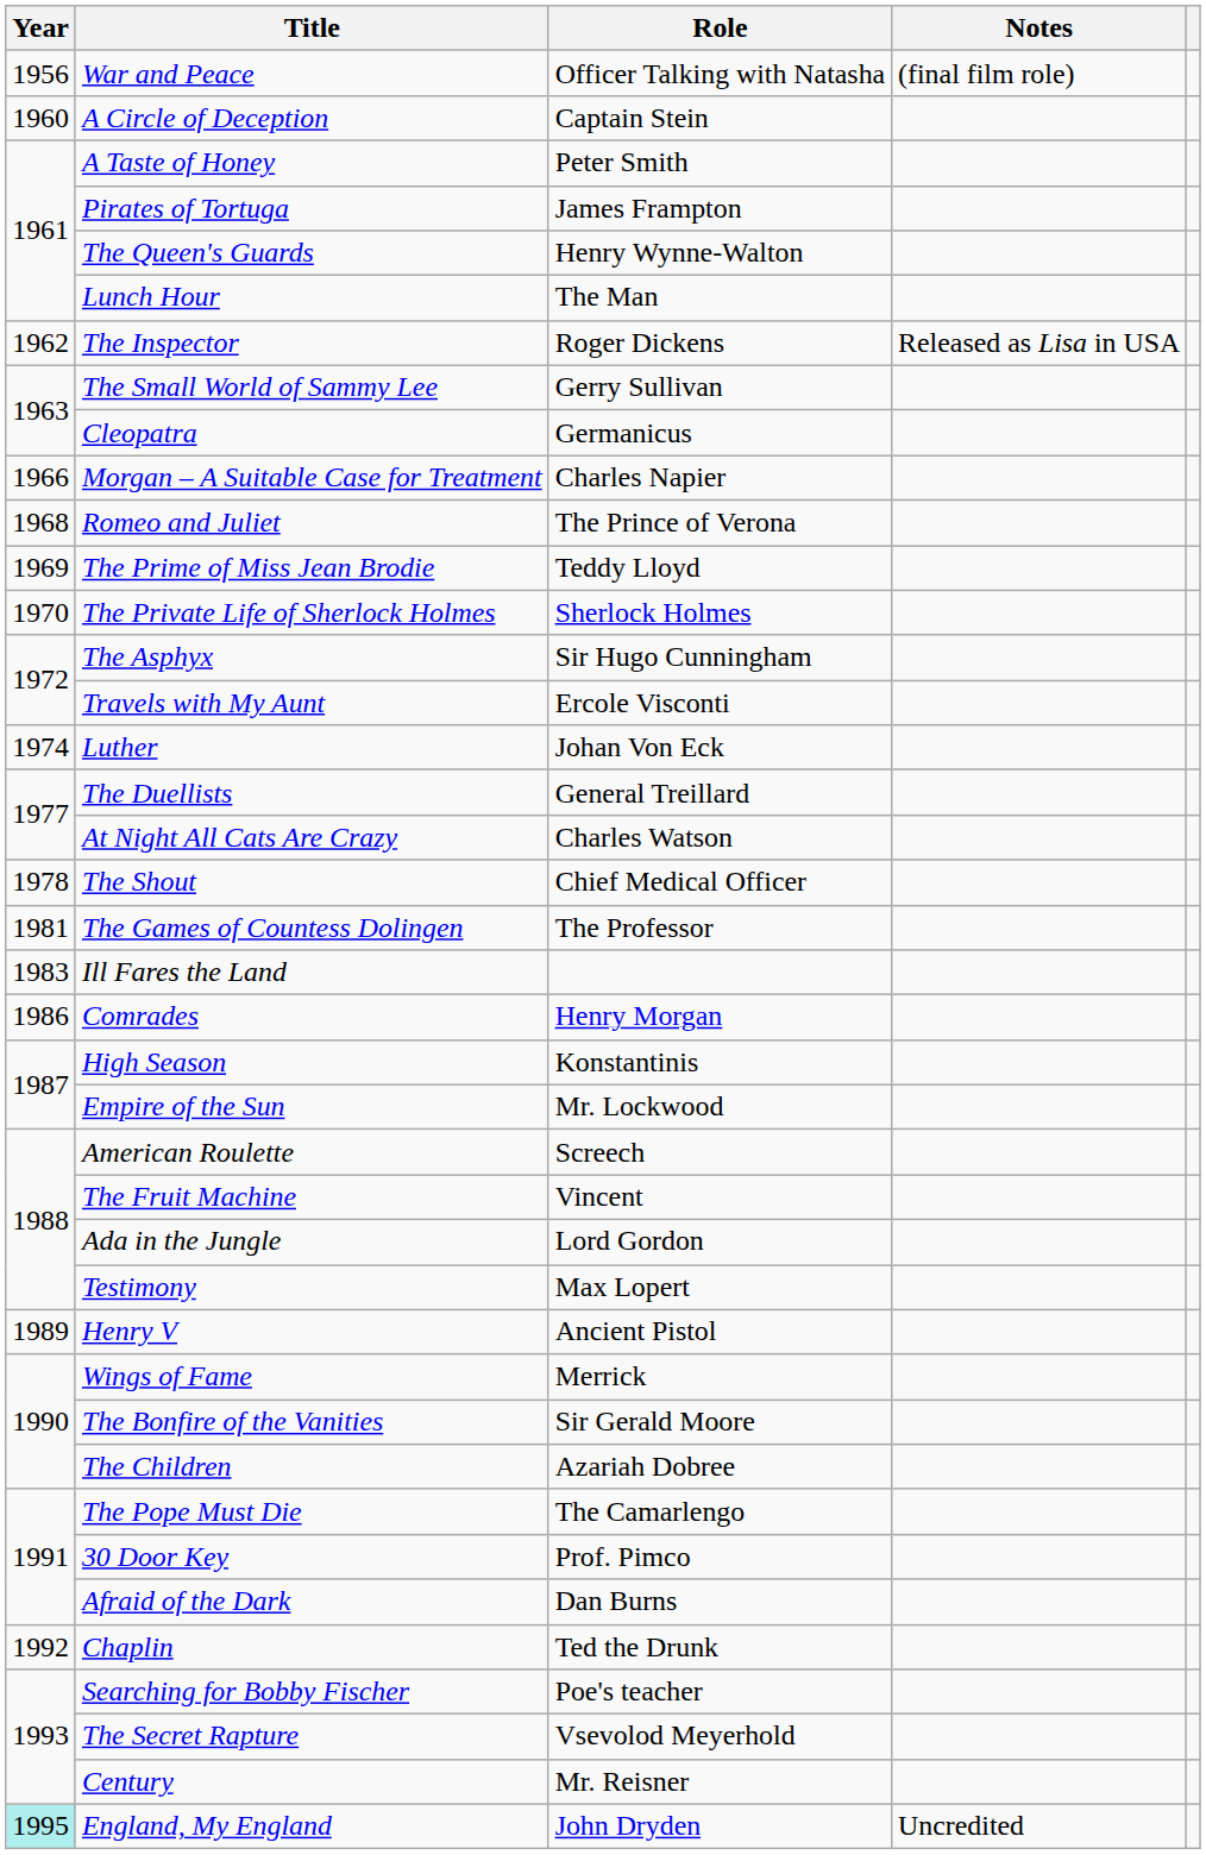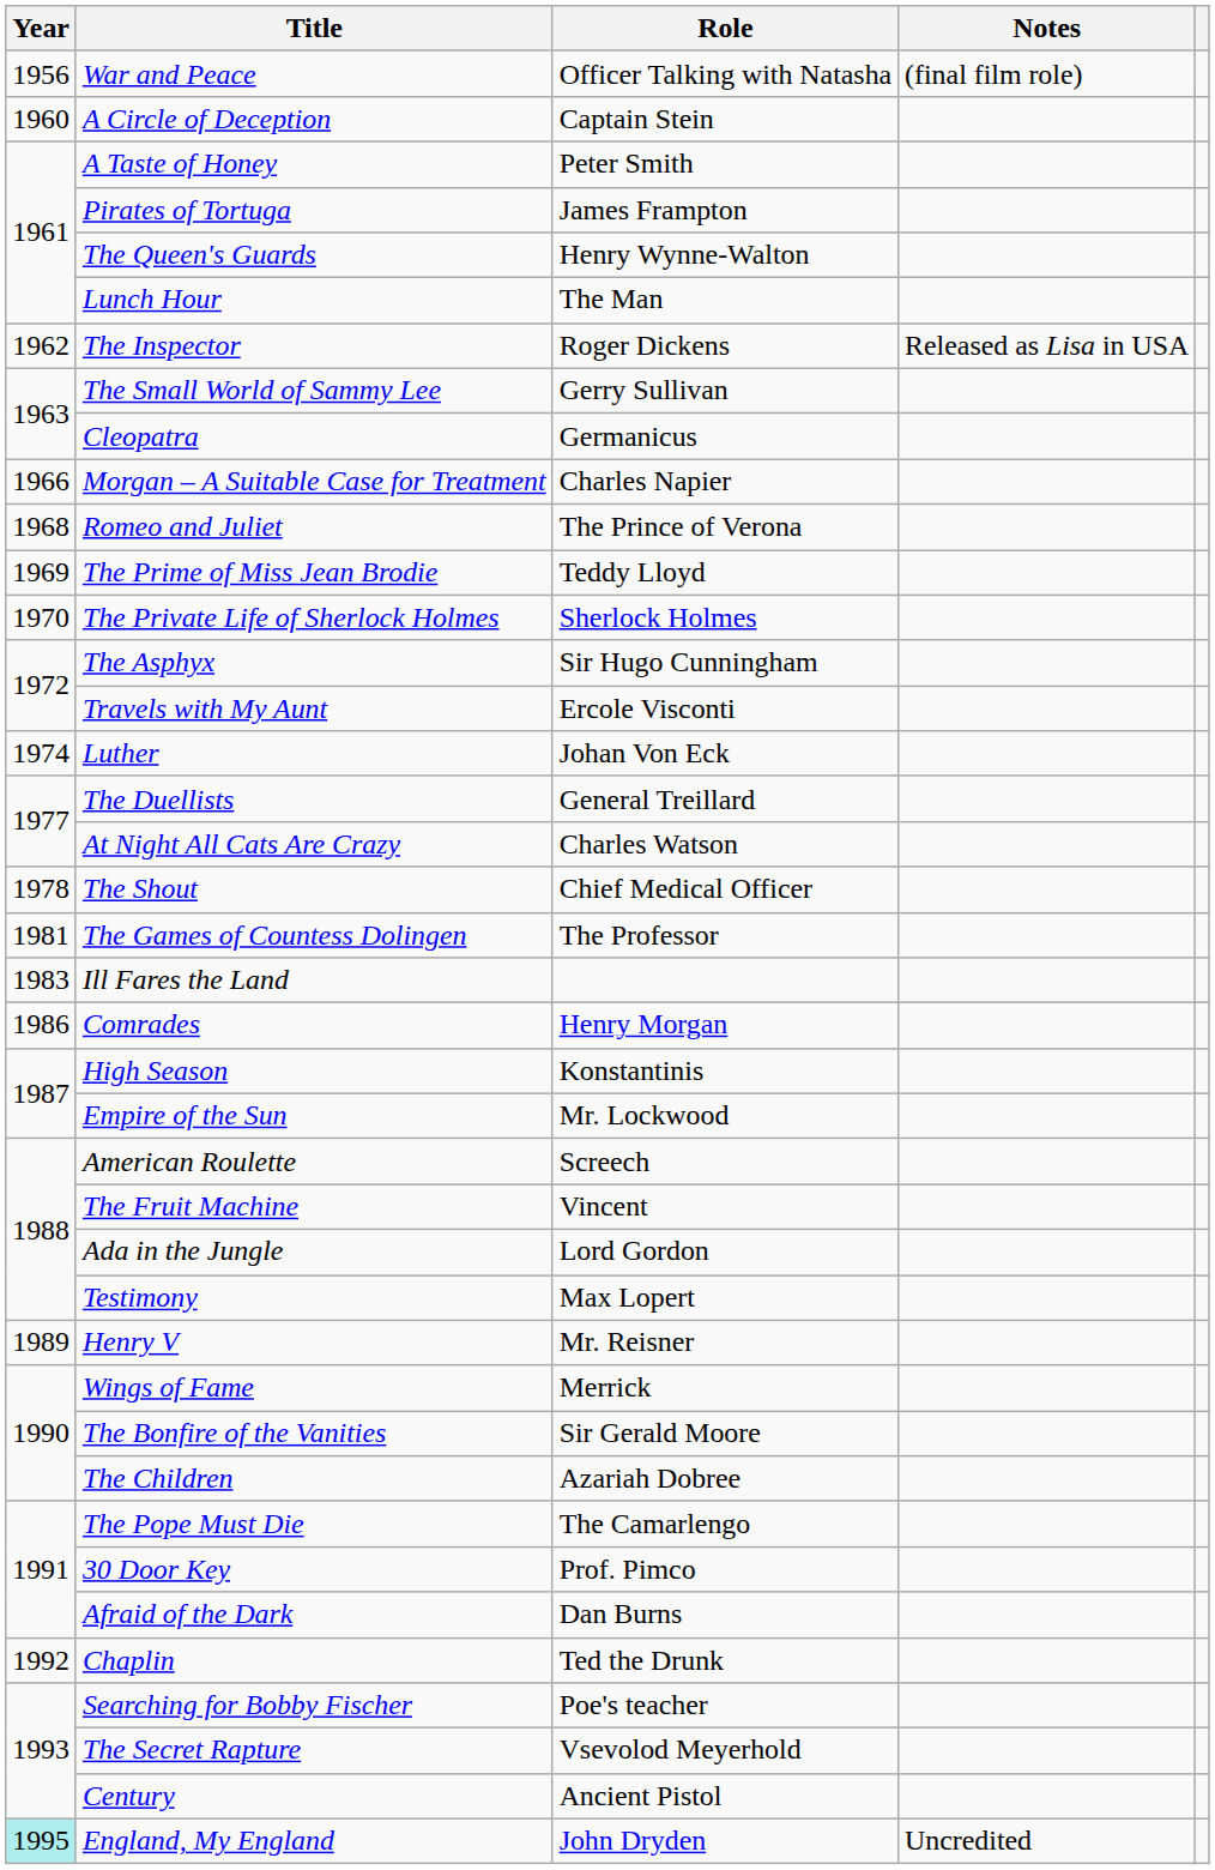Henry V | Role: Ancient Pistol -> Mr. Reisner
Century | Role: Mr. Reisner -> Ancient Pistol
